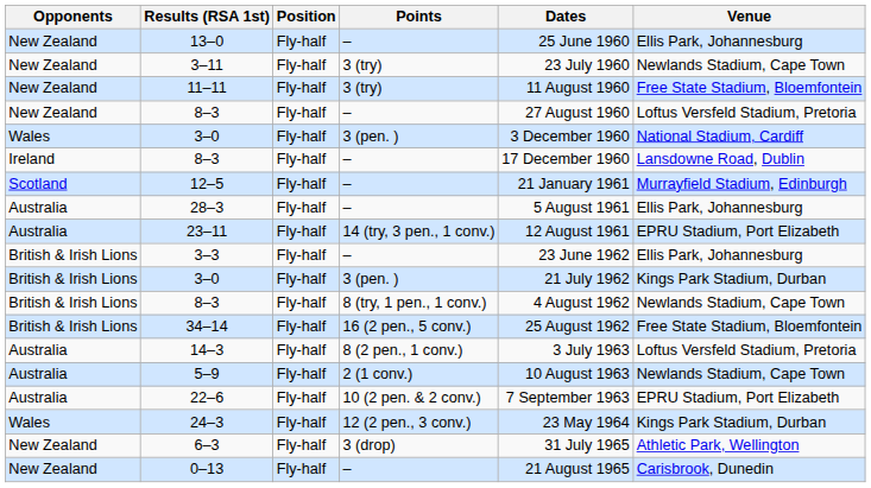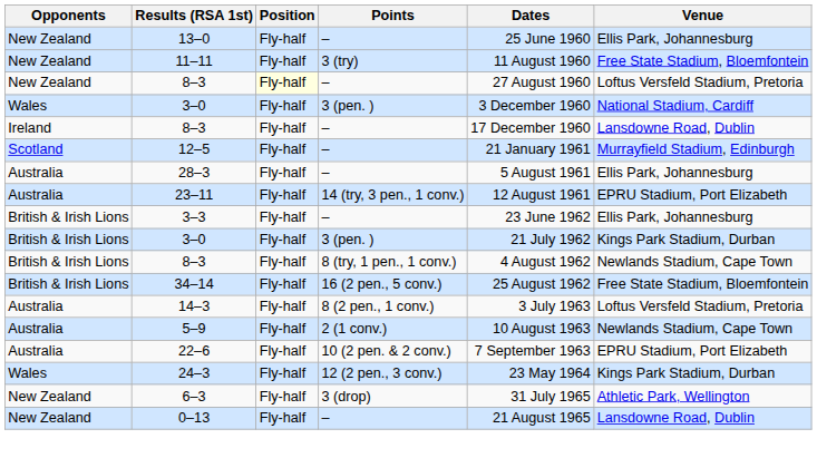- row: New Zealand | 3–11 | Fly-half | 3 (try) | 23 July 1960 | Newlands Stadium, Cape Town
New Zealand / 8–3 | Position: no background -> lightyellow background
0–13 | Venue: Carisbrook, Dunedin -> Lansdowne Road, Dublin
